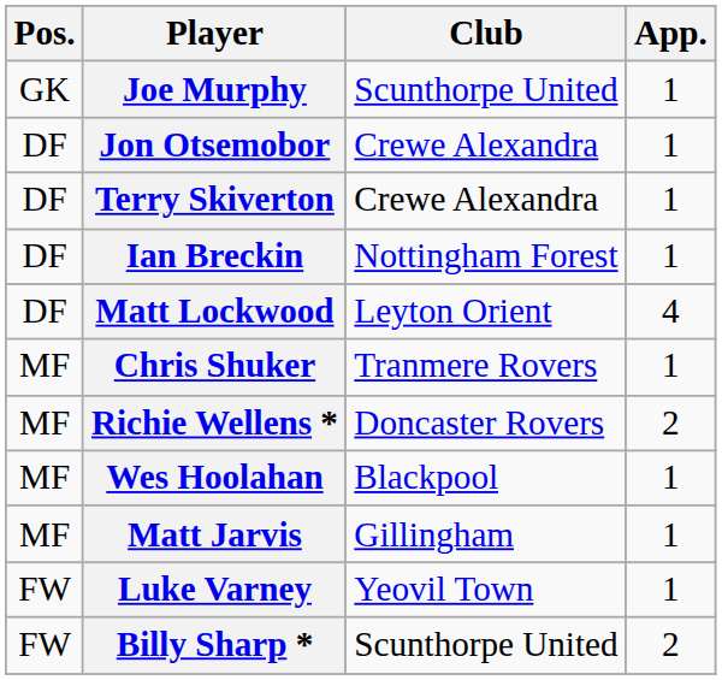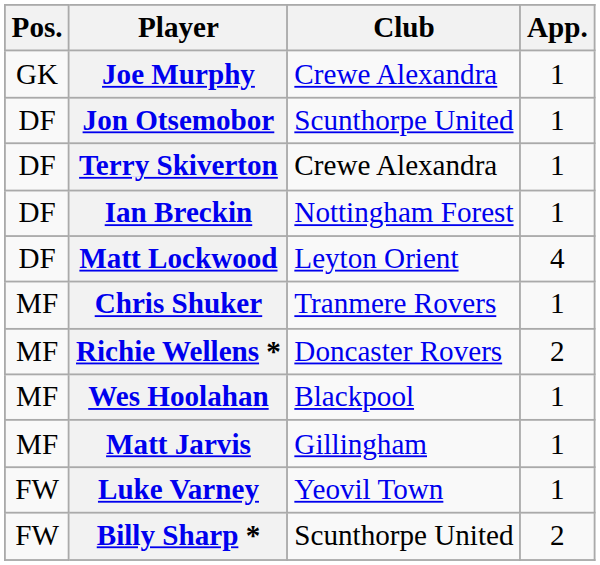Joe Murphy | Club: Scunthorpe United -> Crewe Alexandra
Jon Otsemobor | Club: Crewe Alexandra -> Scunthorpe United
